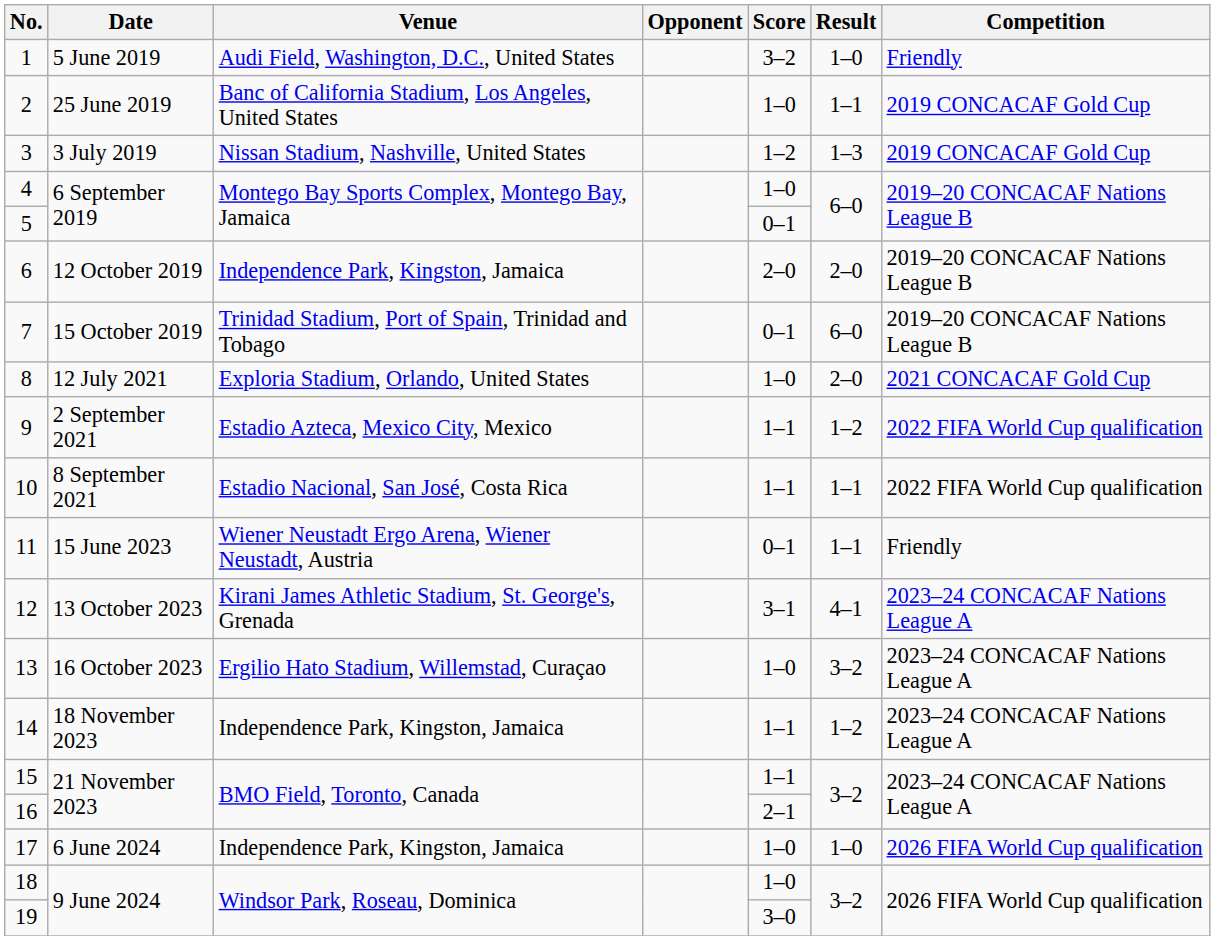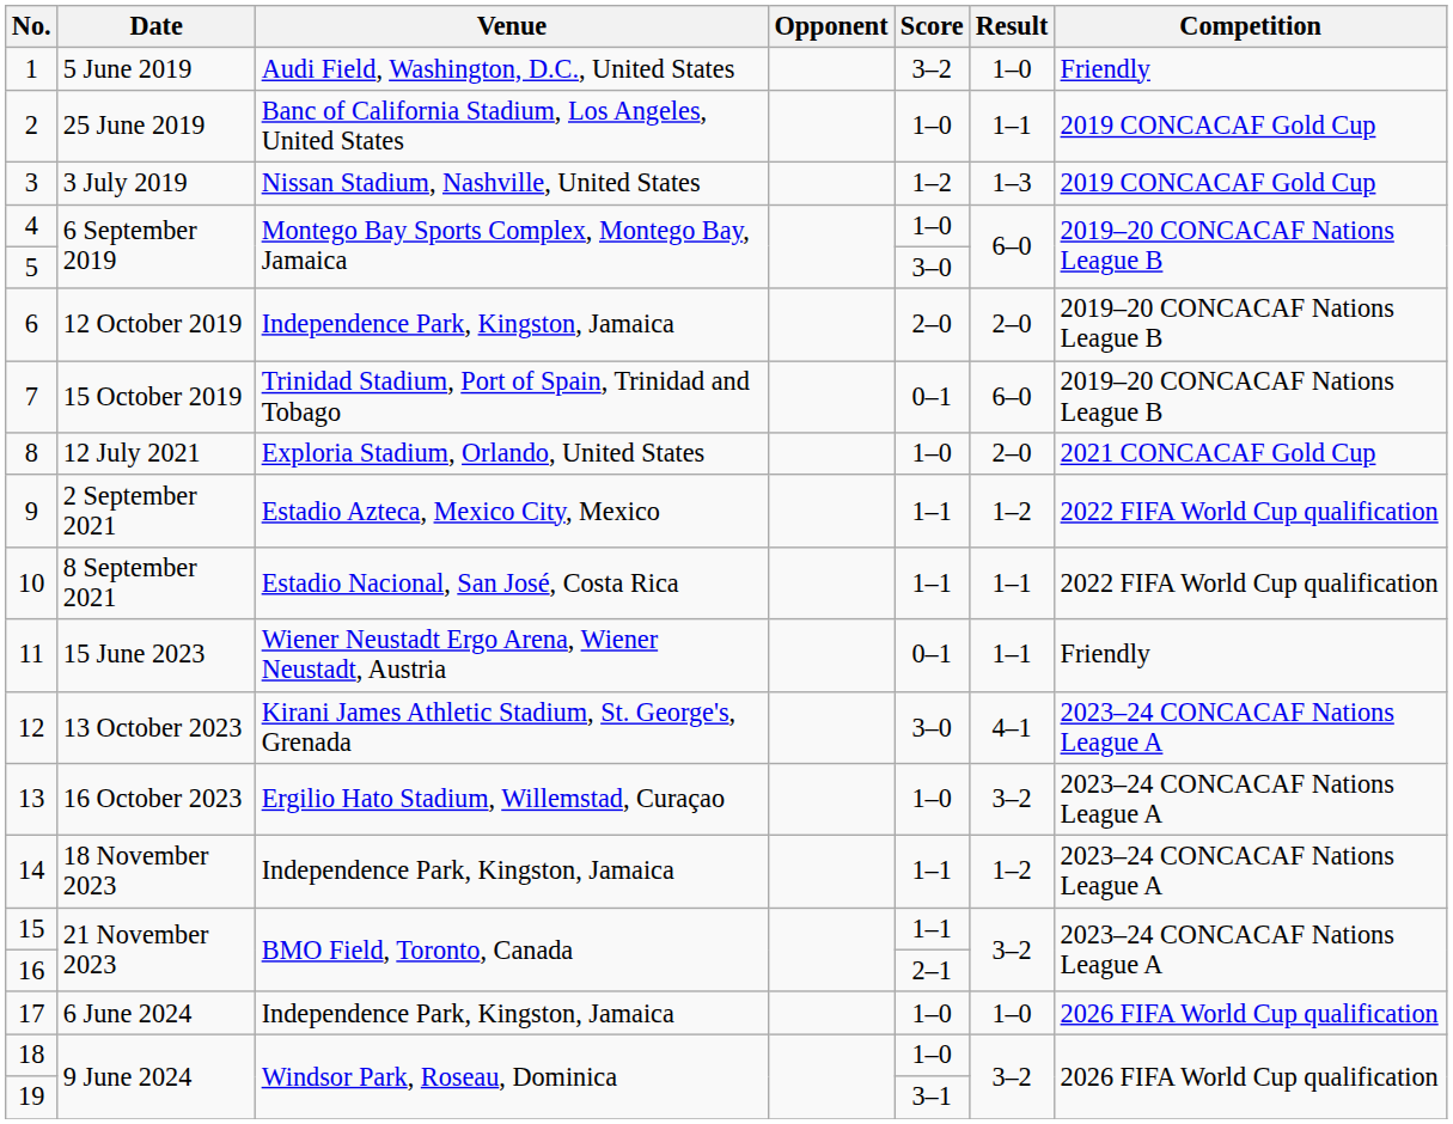5 | Score: 0–1 -> 3–0
12 | Score: 3–1 -> 3–0
19 | Score: 3–0 -> 3–1
